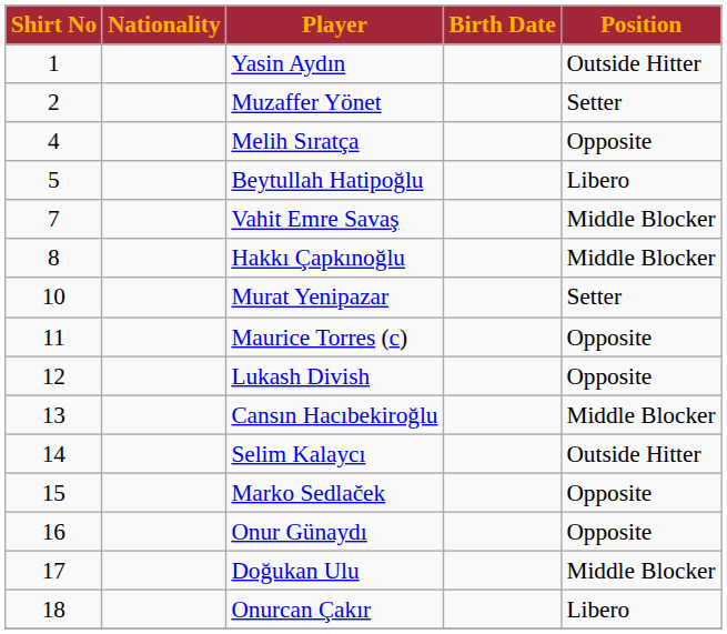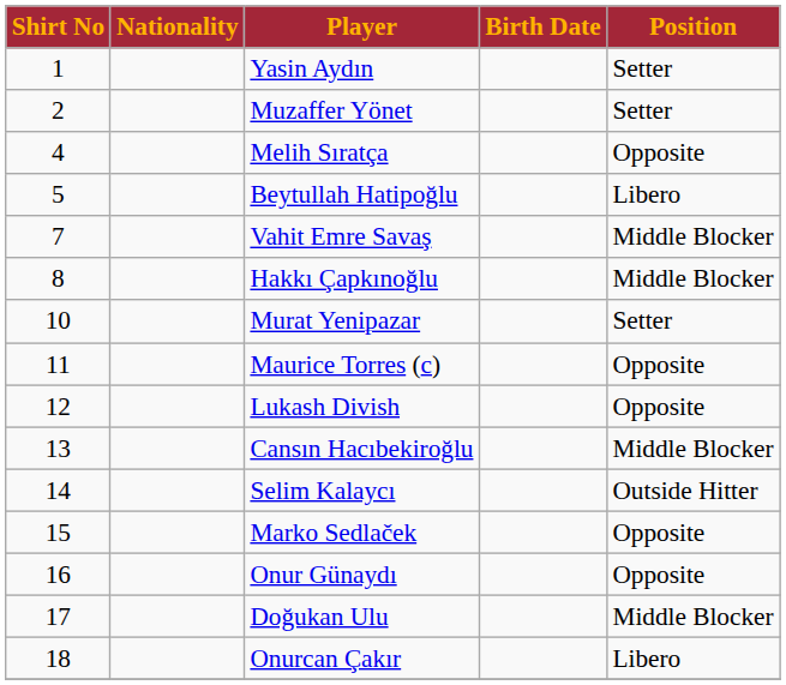Yasin Aydın | Position: Outside Hitter -> Setter
